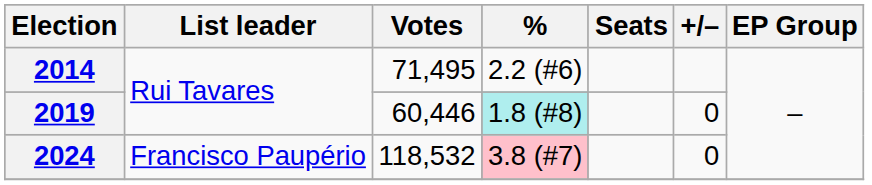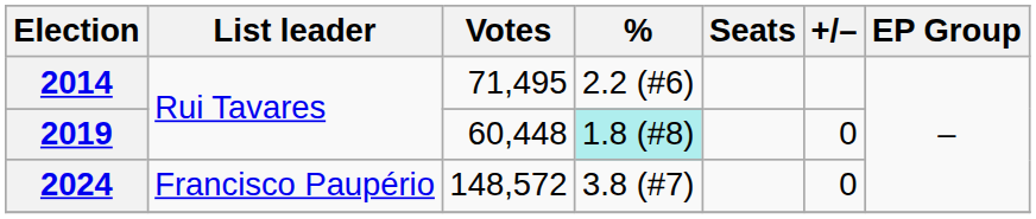2019 | Votes: 60,446 -> 60,448
2024 | Votes: 118,532 -> 148,572
2024 | %: pink background -> no background
